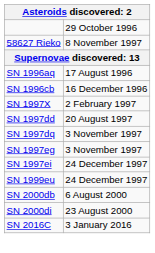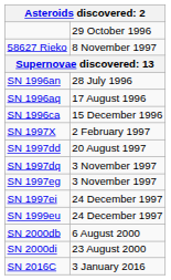+ row: SN 1996an | 28 July 1996
+ row: SN 1996ca | 15 December 1996
- row: SN 1996cb | 16 December 1996
